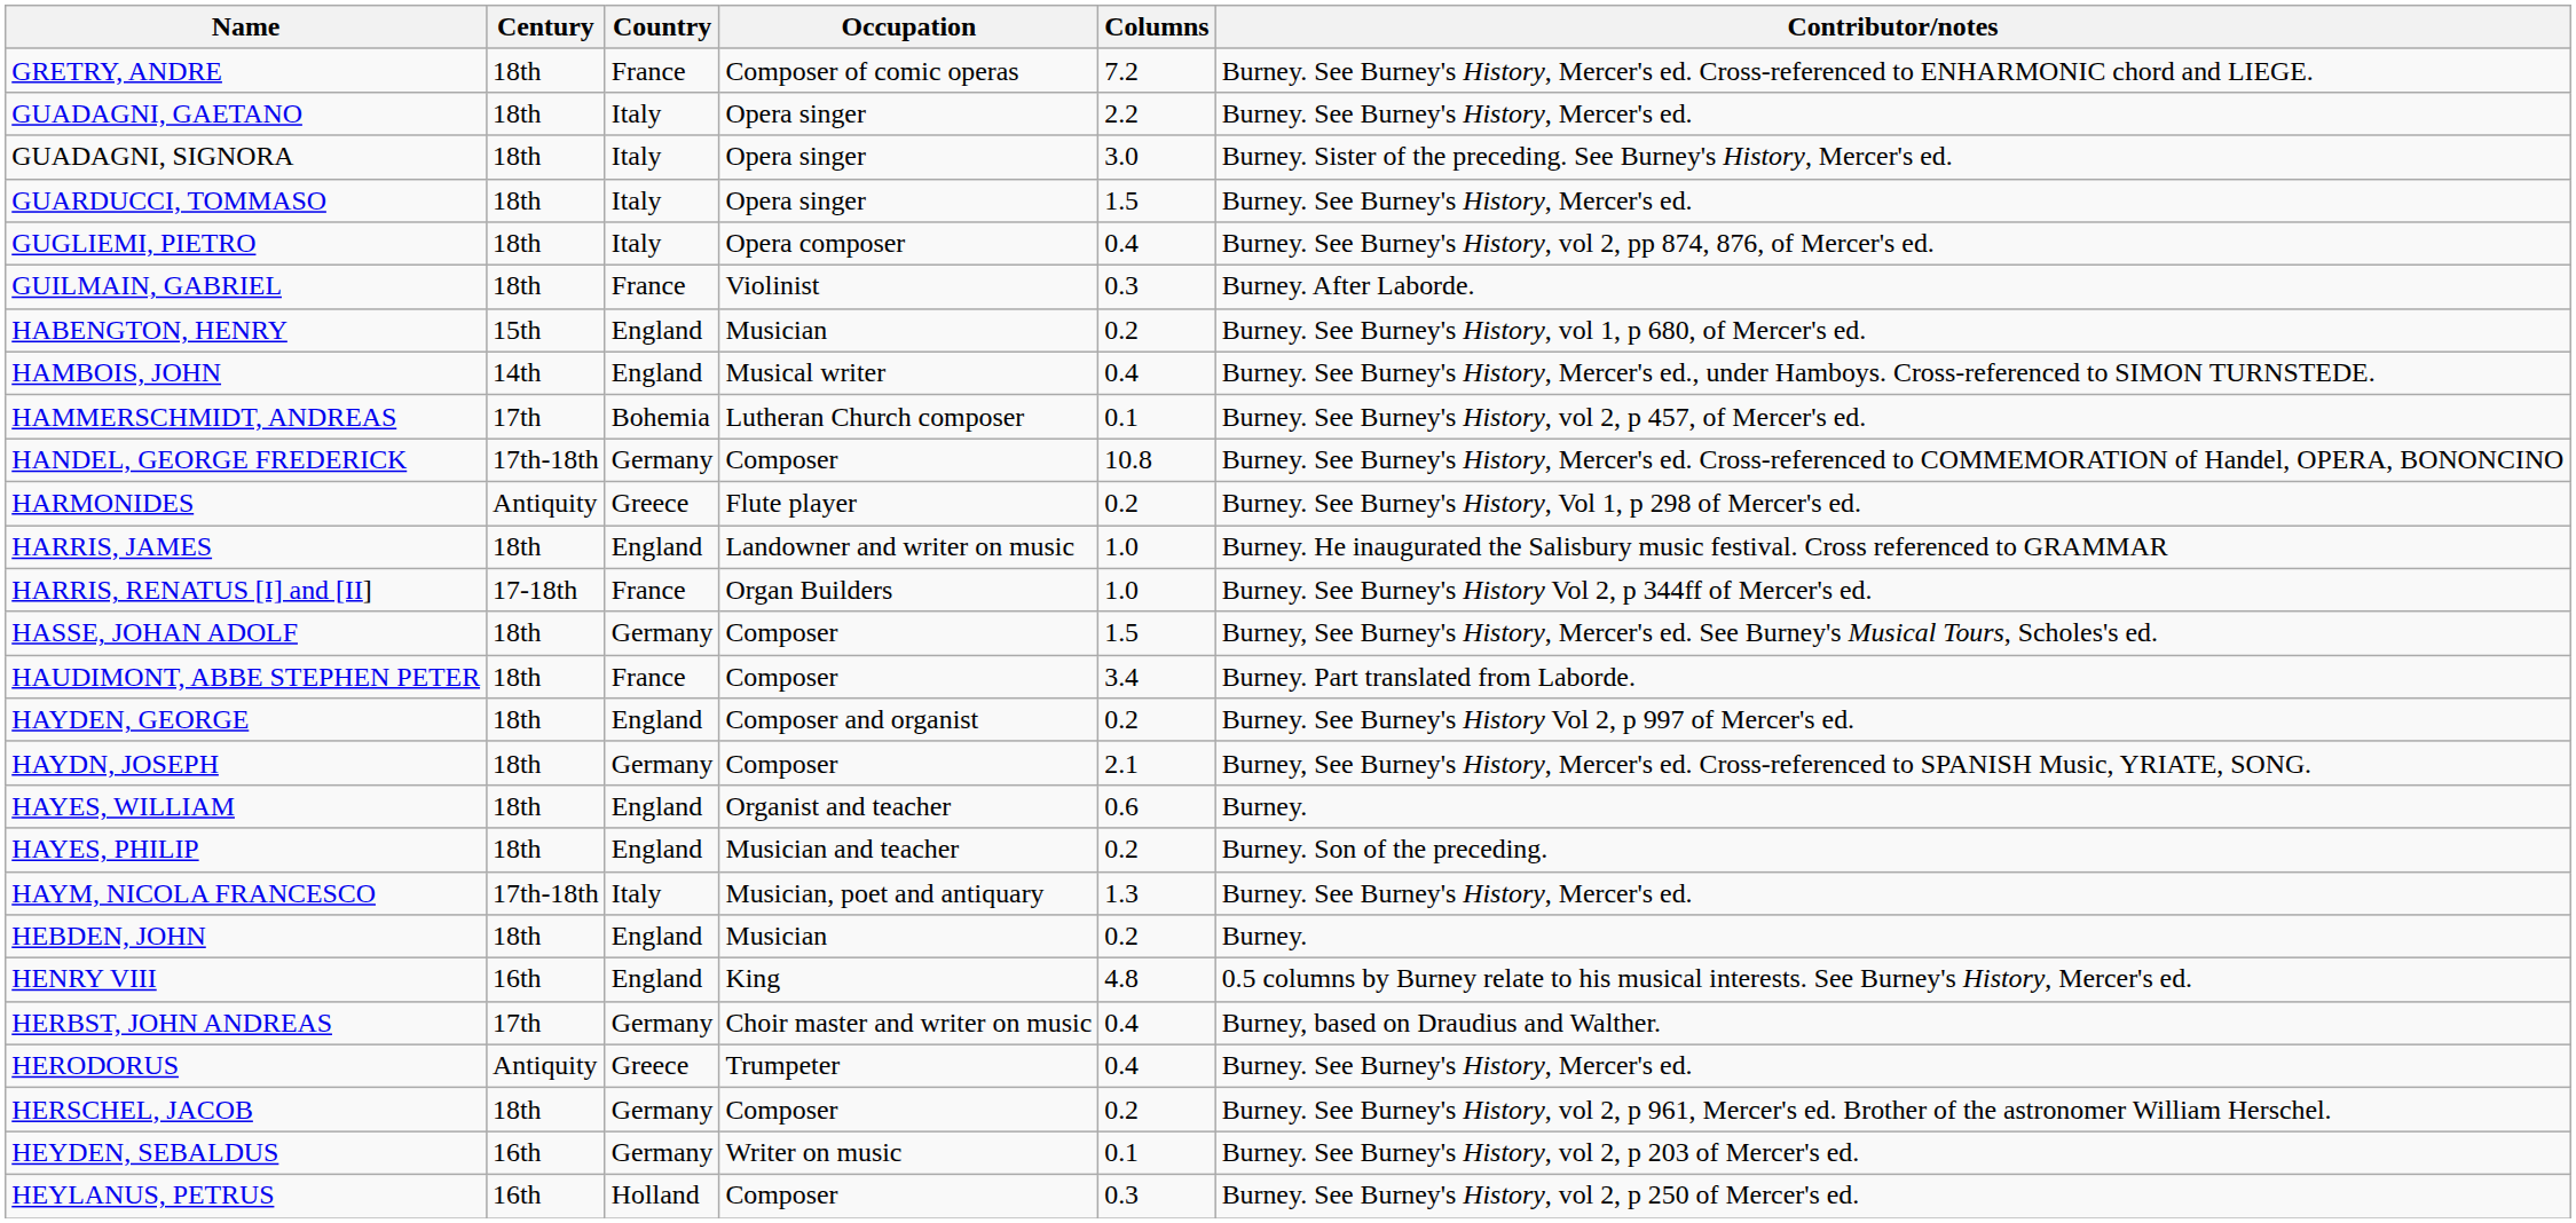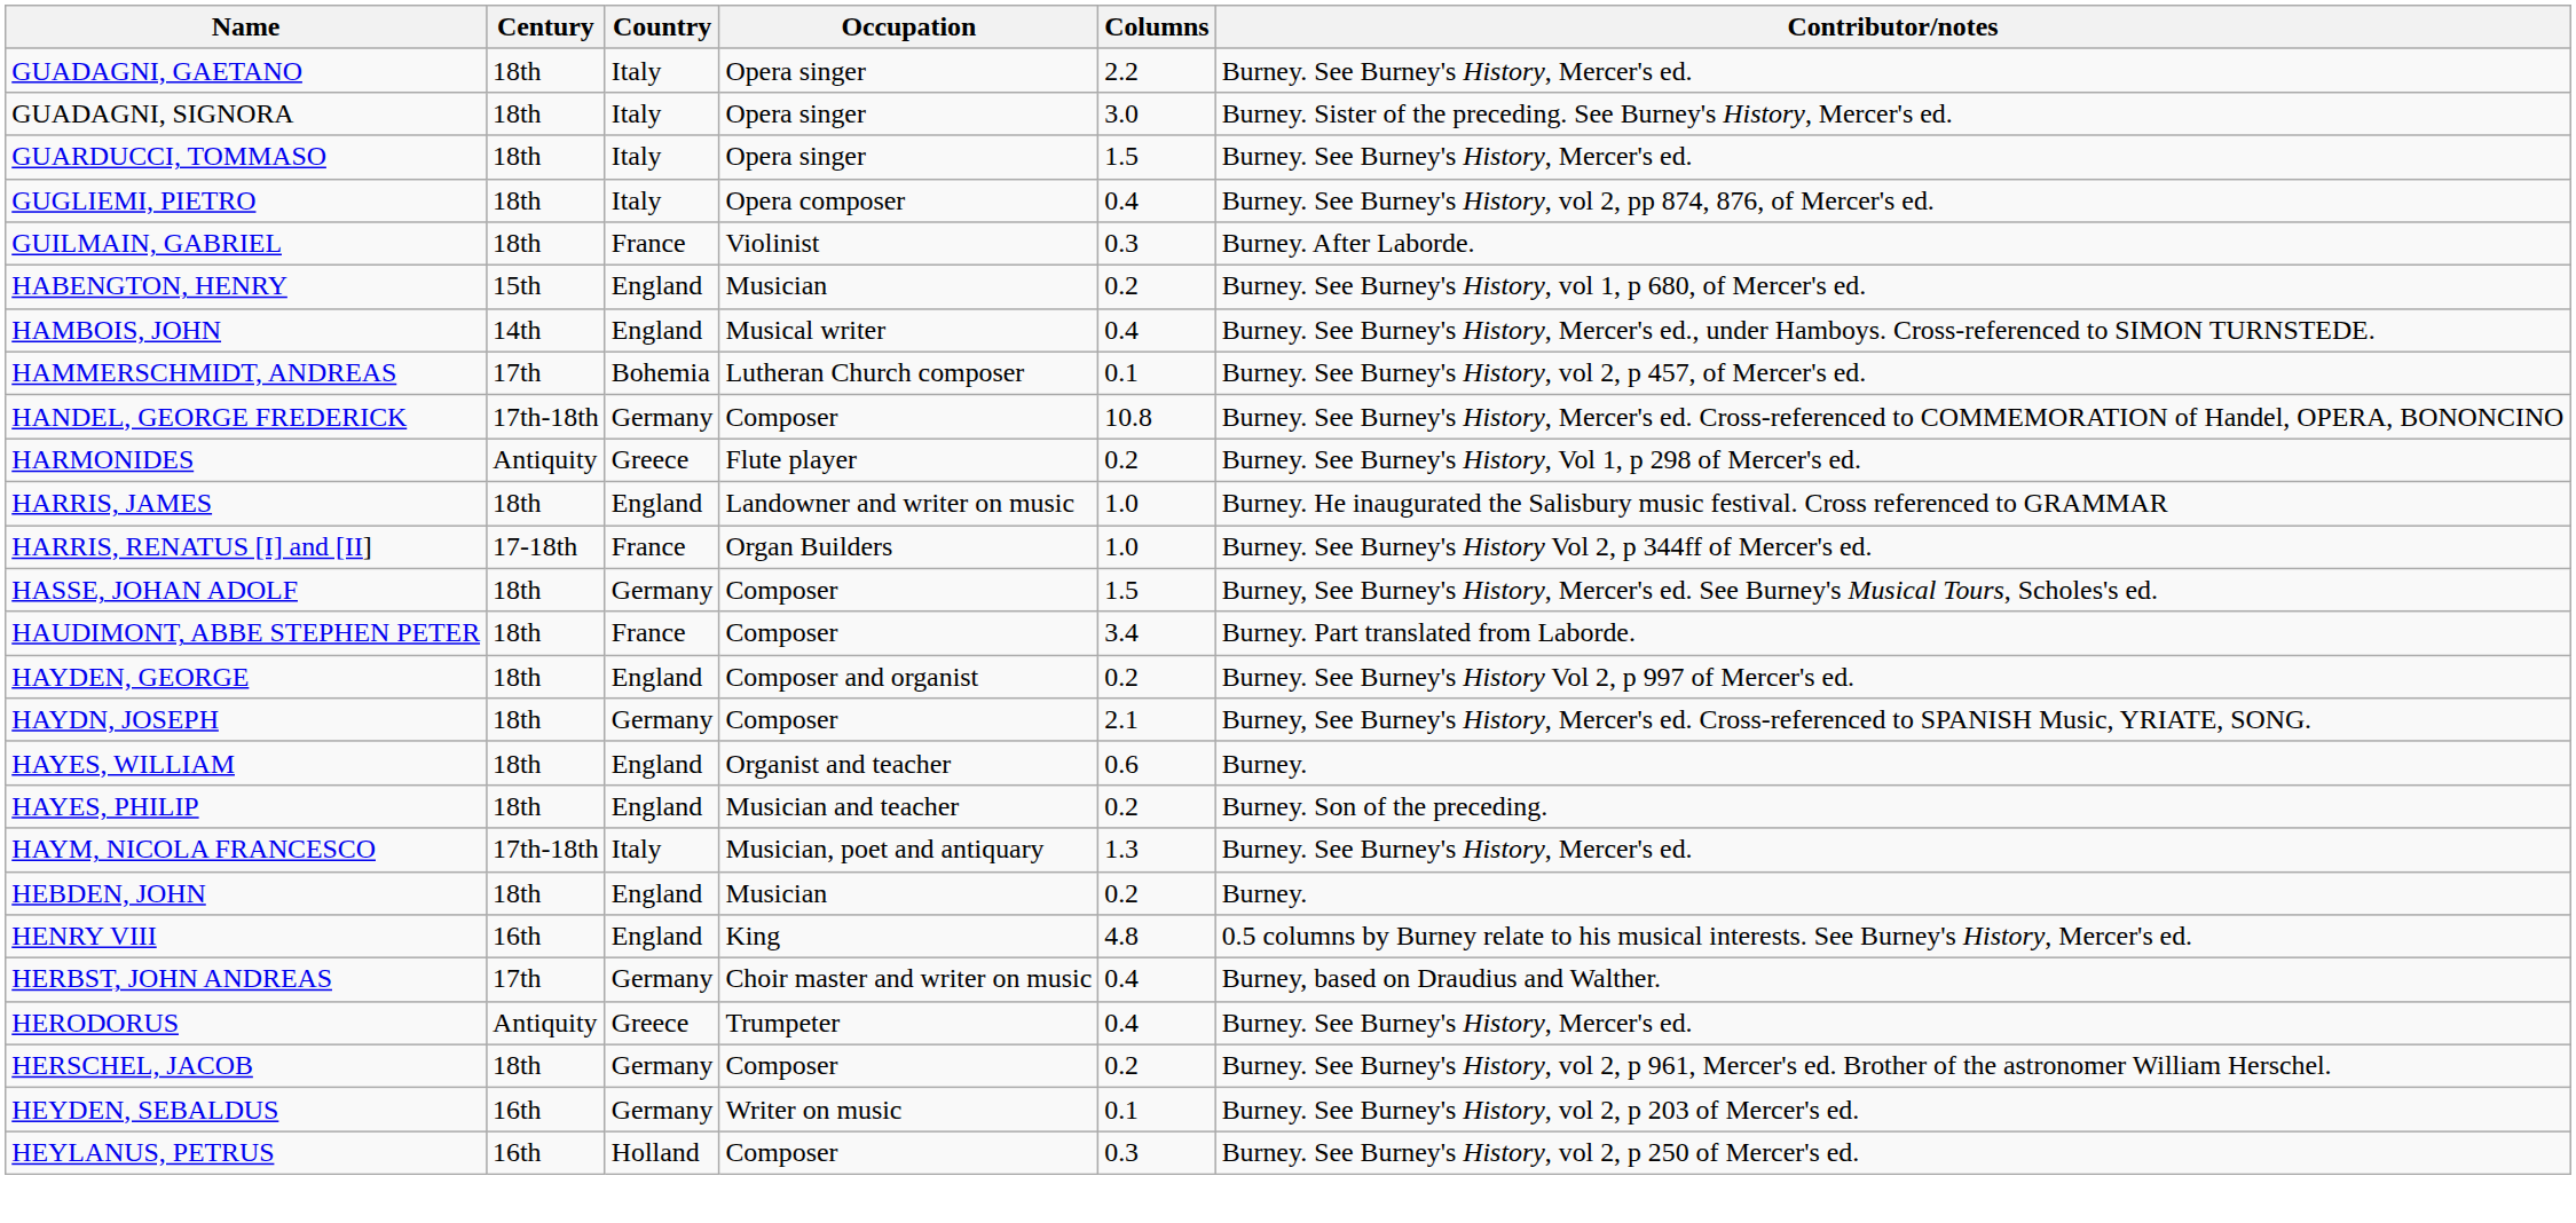- row: GRETRY, ANDRE | 18th | France | Composer of comic operas | 7.2 | Burney. See Burney's History, Mercer's ed. Cross-referenced to ENHARMONIC chord and LIEGE.
